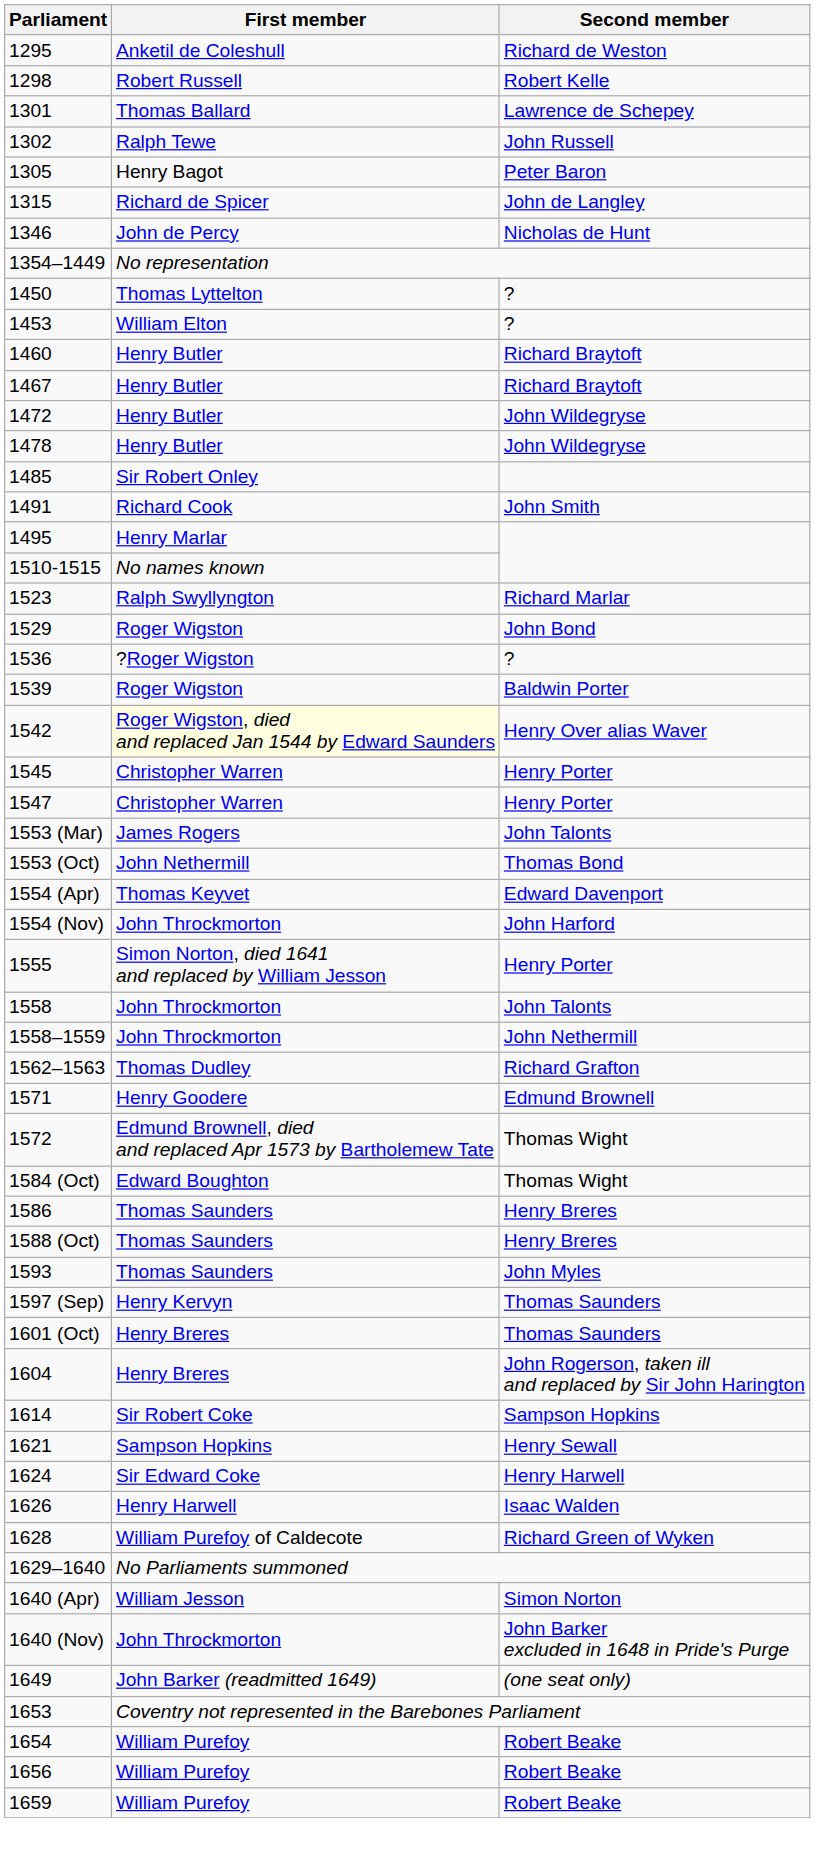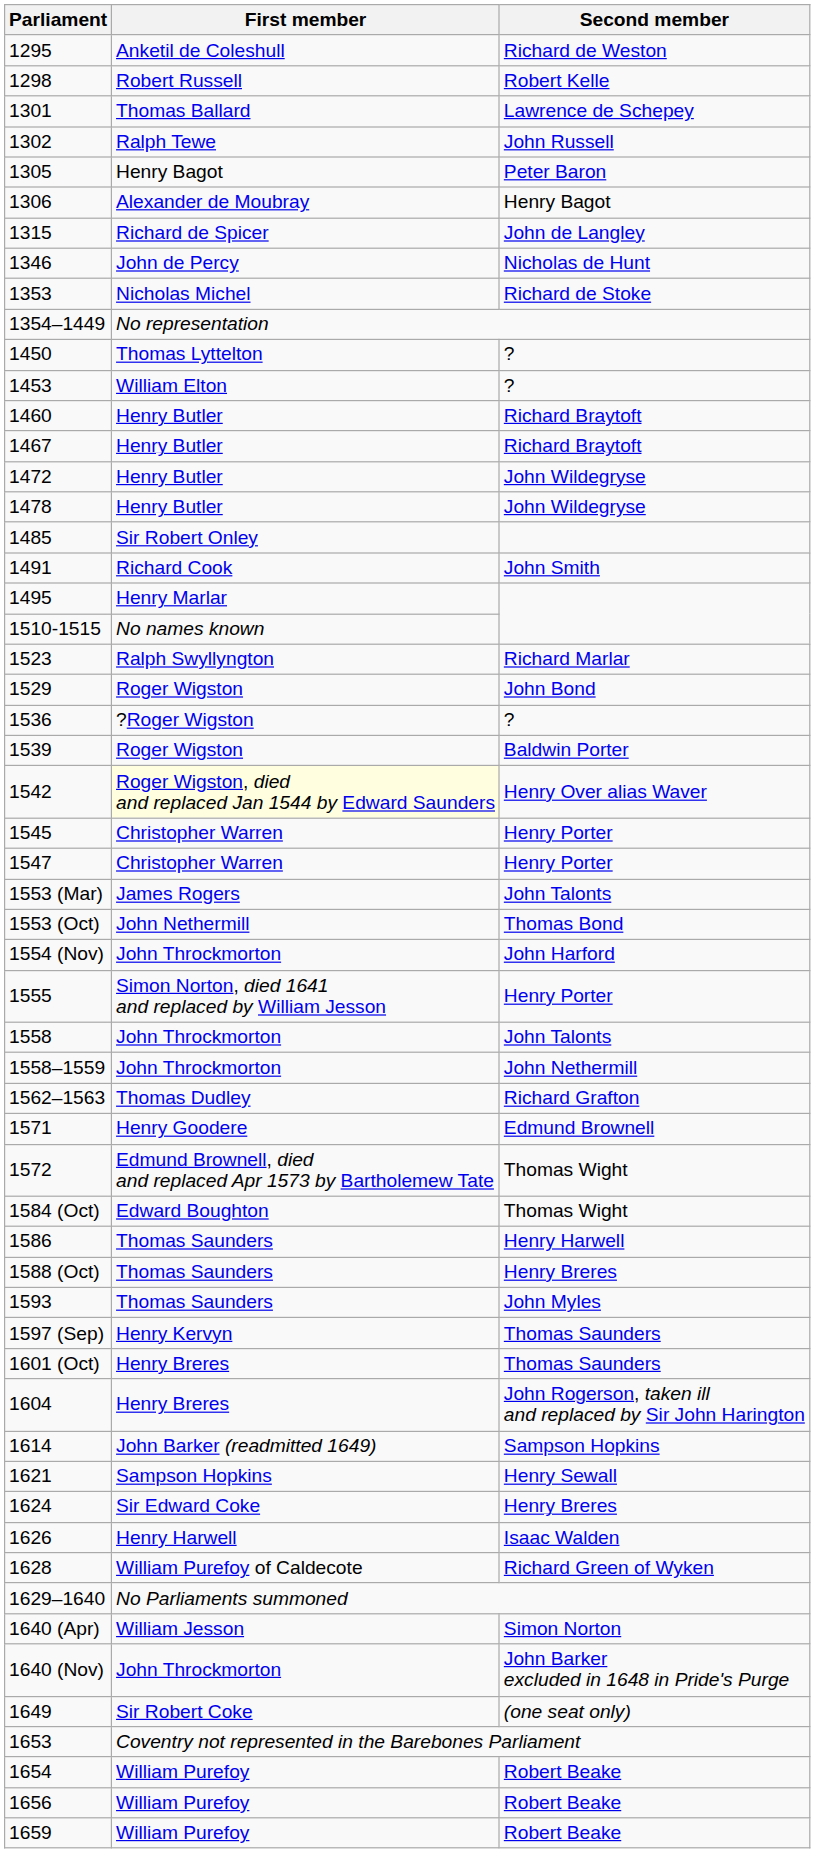+ row: 1306 | Alexander de Moubray | Henry Bagot
+ row: 1353 | Nicholas Michel | Richard de Stoke
- row: 1554 (Apr) | Thomas Keyvet | Edward Davenport
1586 | Second member: Henry Breres -> Henry Harwell
1614 | First member: Sir Robert Coke -> John Barker (readmitted 1649)
1624 | Second member: Henry Harwell -> Henry Breres
1649 | First member: John Barker (readmitted 1649) -> Sir Robert Coke
